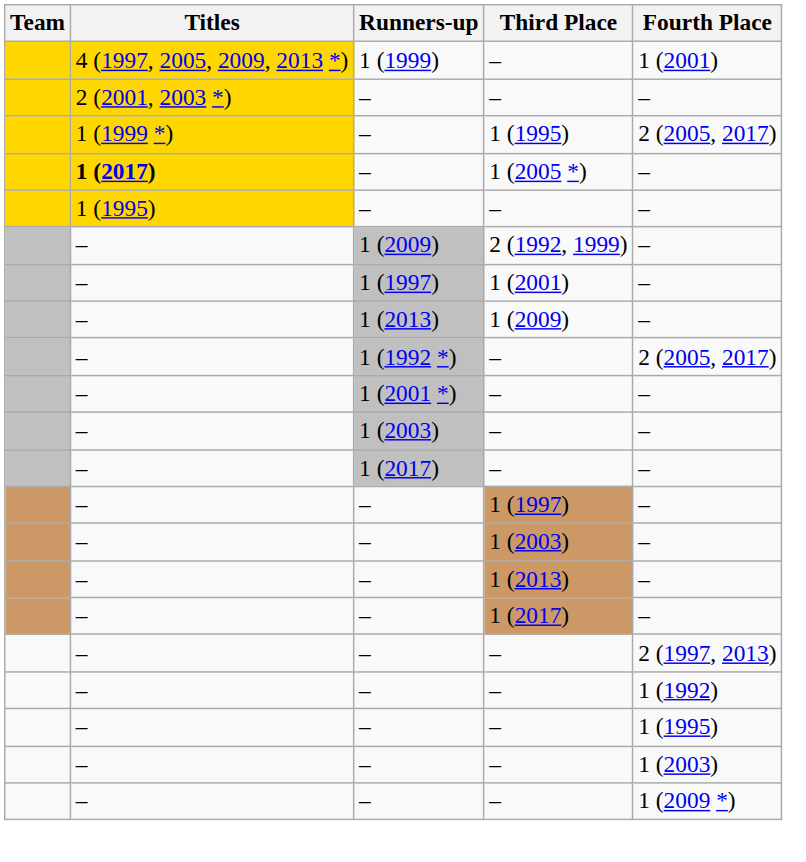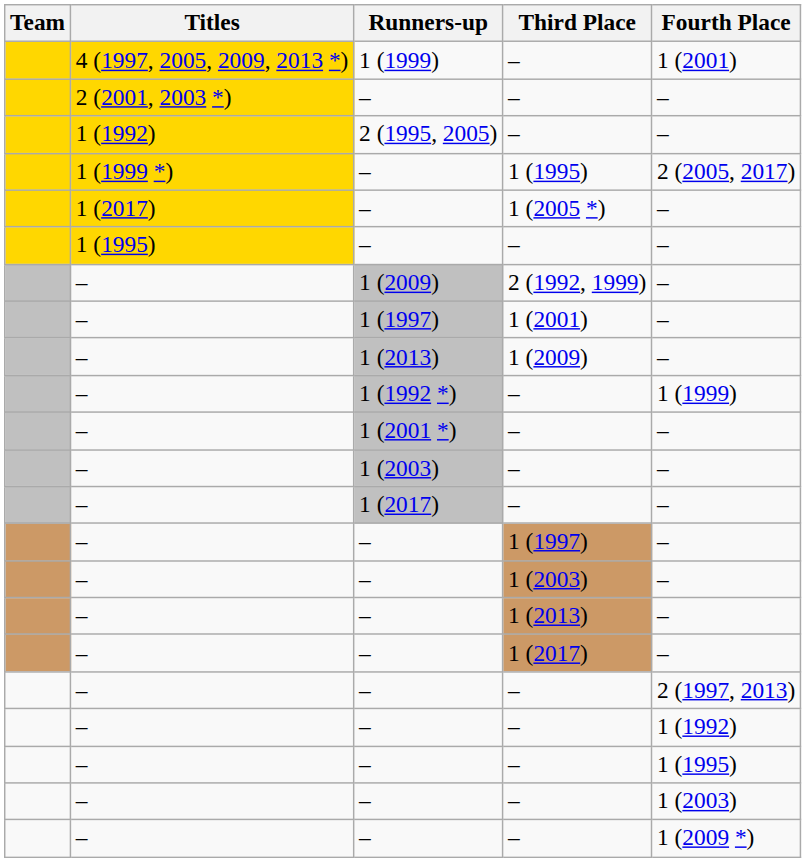+ row: 1 (1992) | 2 (1995, 2005) | – | –
– / 1 (2005 *) | Titles: bold -> normal
1 (1992 *) | Fourth Place: 2 (2005, 2017) -> 1 (1999)
